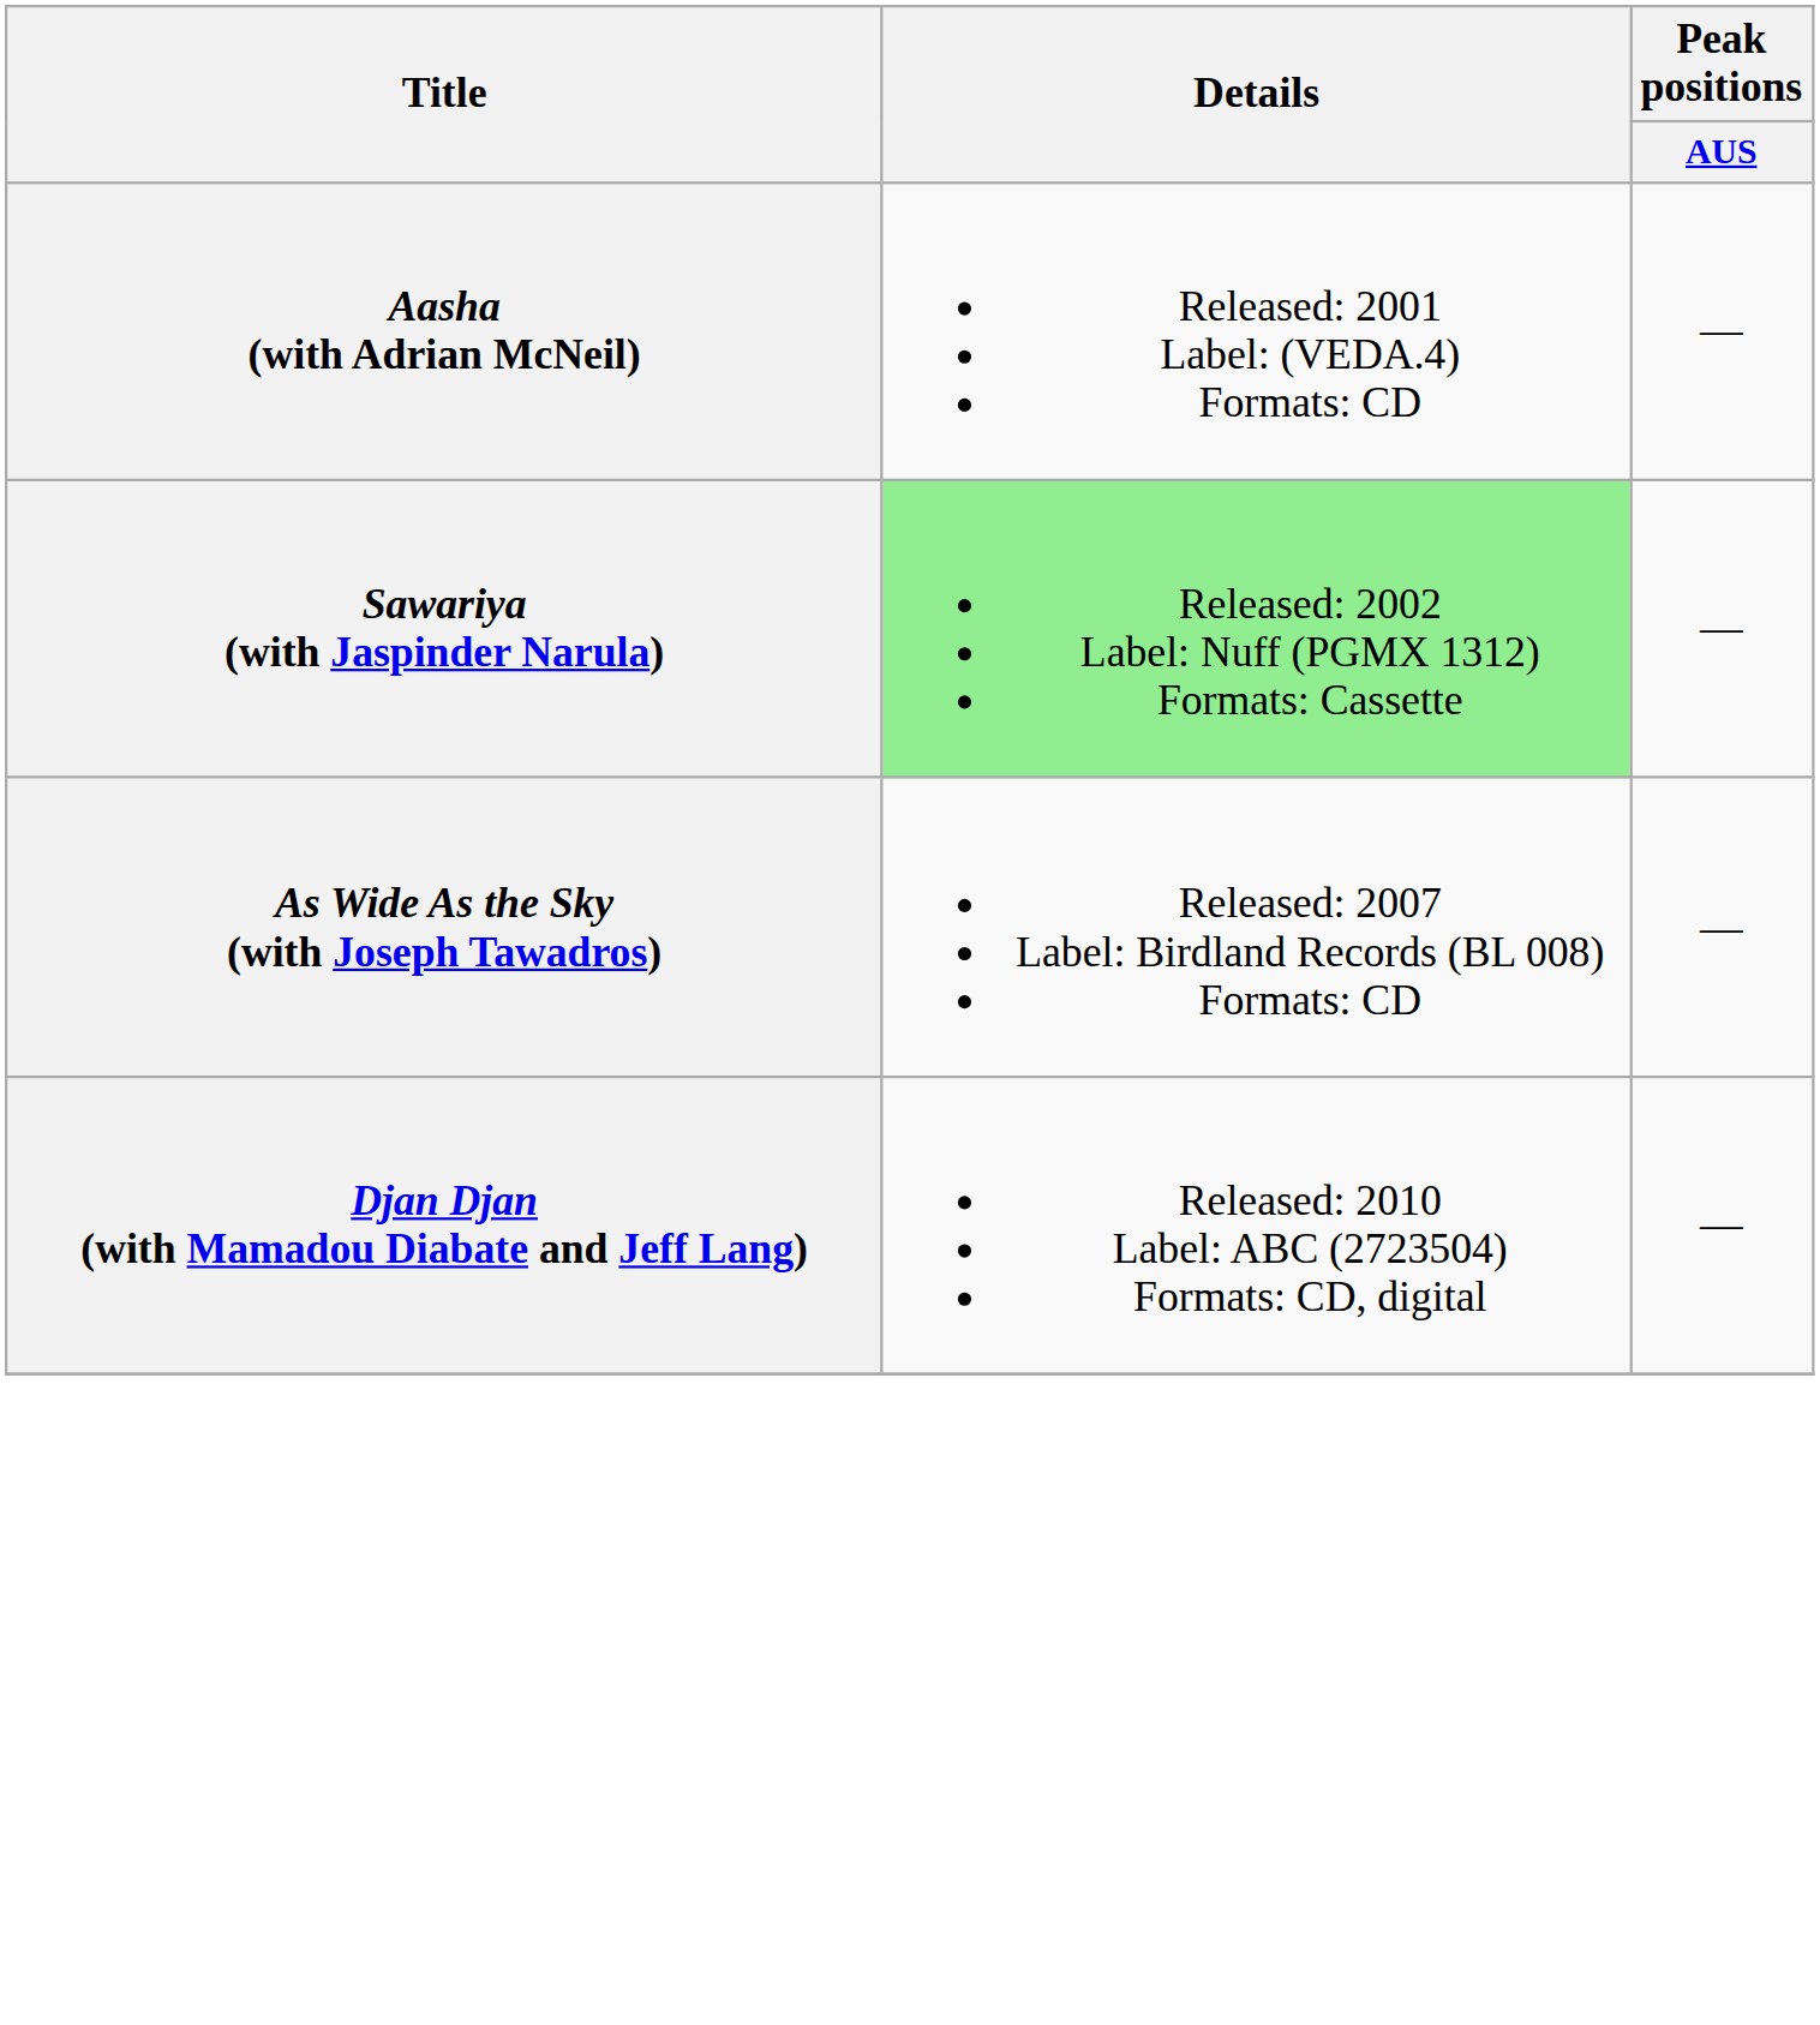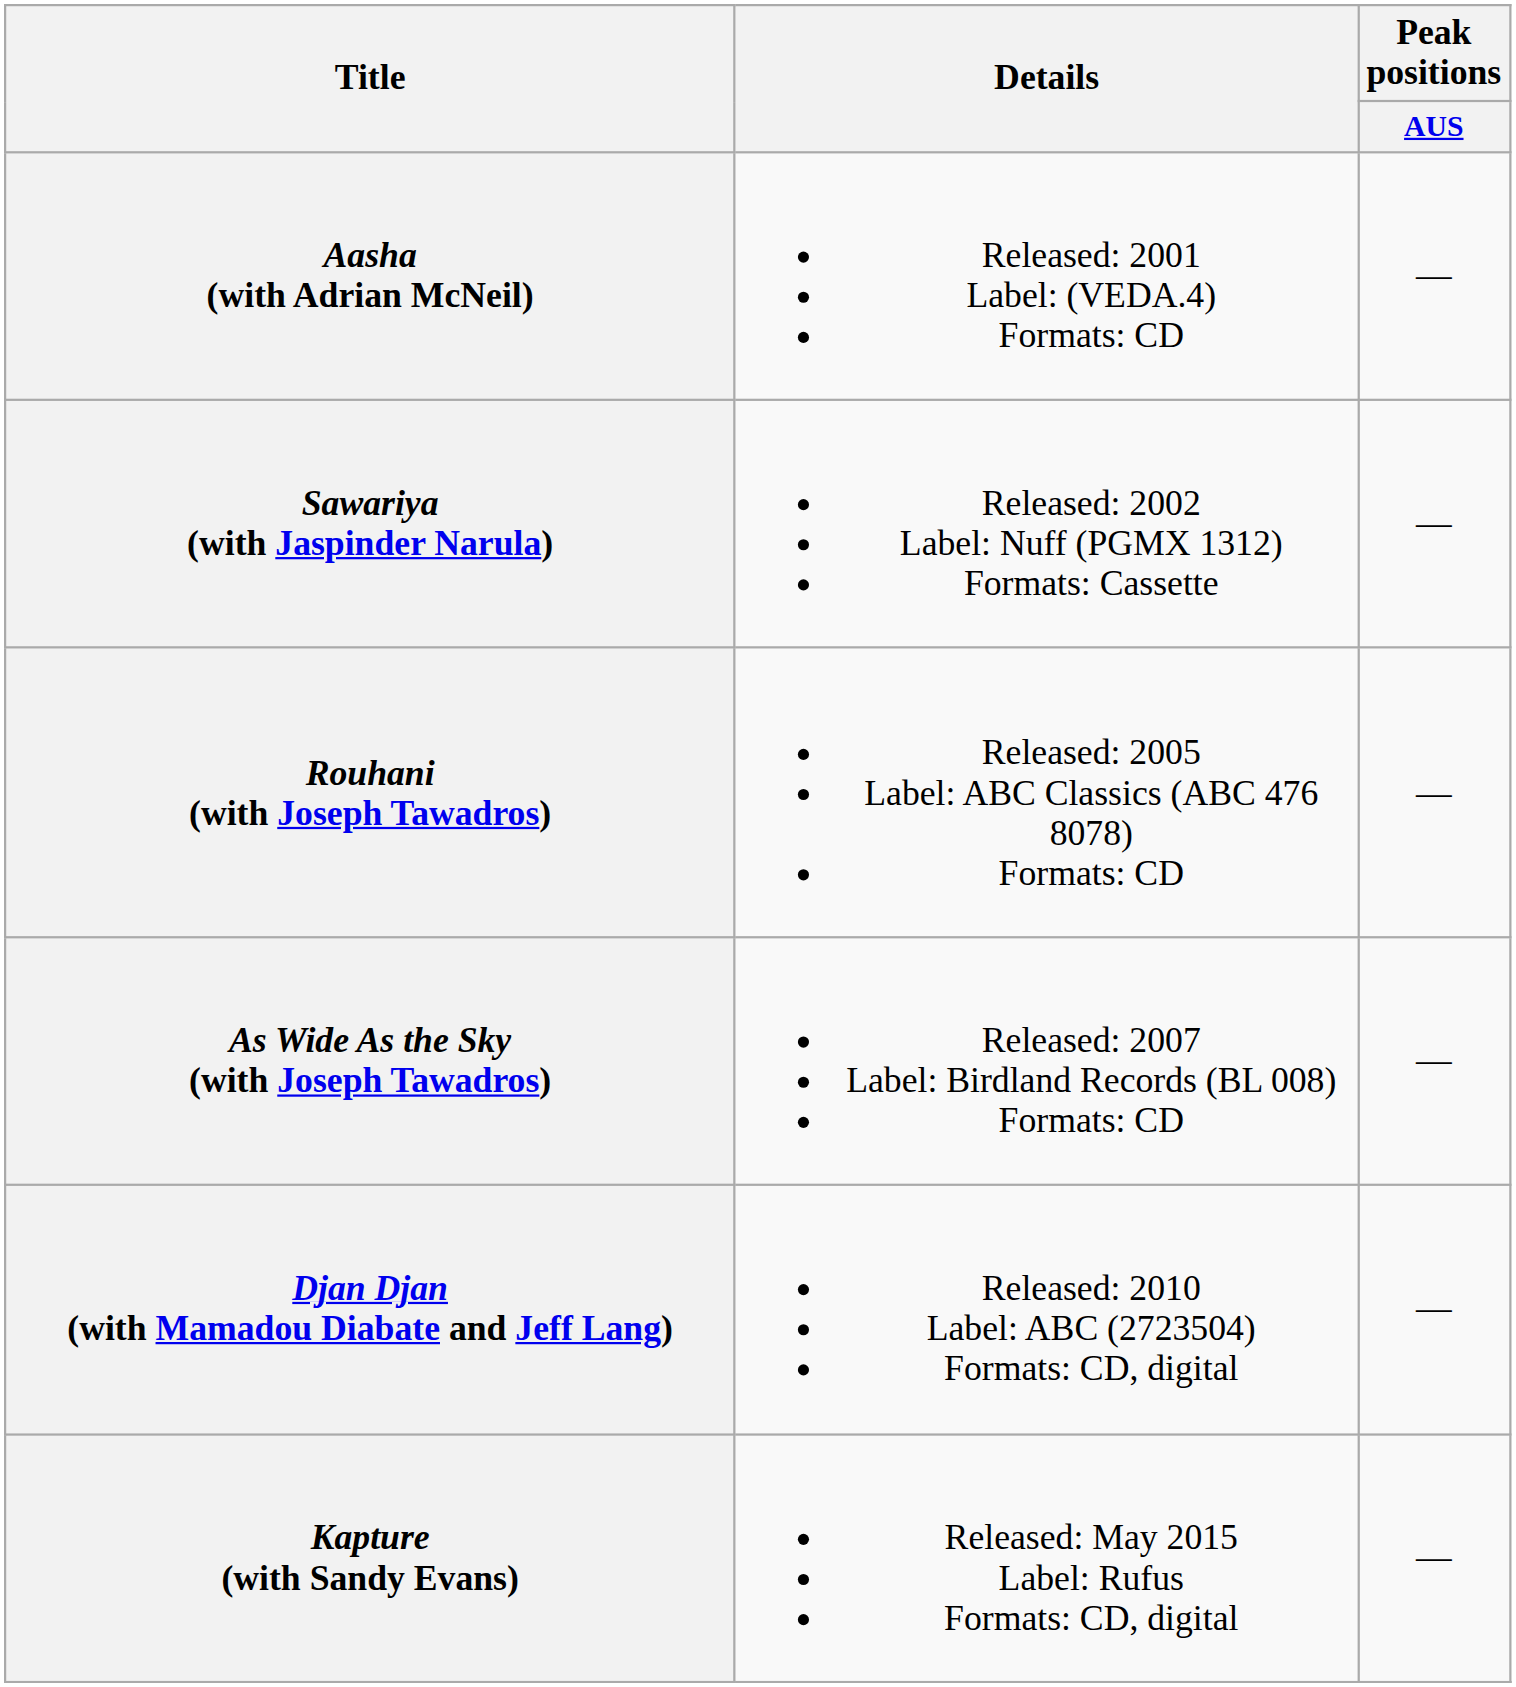Sawariya (with Jaspinder Narula) | Details: lightgreen background -> no background
+ row: Rouhani (with Joseph Tawadros) | Released: 2005 Label: ABC Classics (ABC 476 8078) Formats: CD | —
+ row: Kapture (with Sandy Evans) | Released: May 2015 Label: Rufus Formats: CD, digital | —
